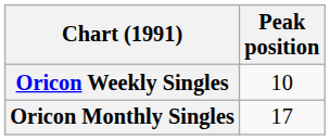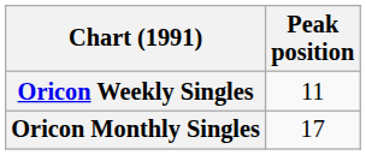Oricon Weekly Singles | Peak position: 10 -> 11
